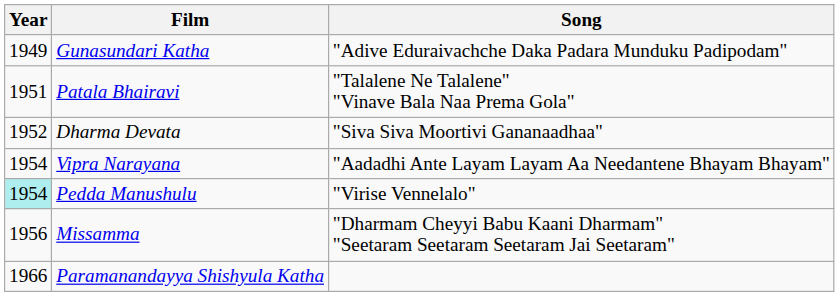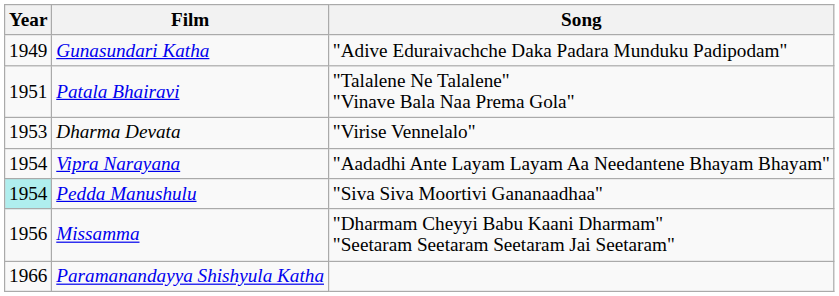Dharma Devata | Year: 1952 -> 1953
Dharma Devata | Song: "Siva Siva Moortivi Gananaadhaa" -> "Virise Vennelalo"
Pedda Manushulu | Song: "Virise Vennelalo" -> "Siva Siva Moortivi Gananaadhaa"
